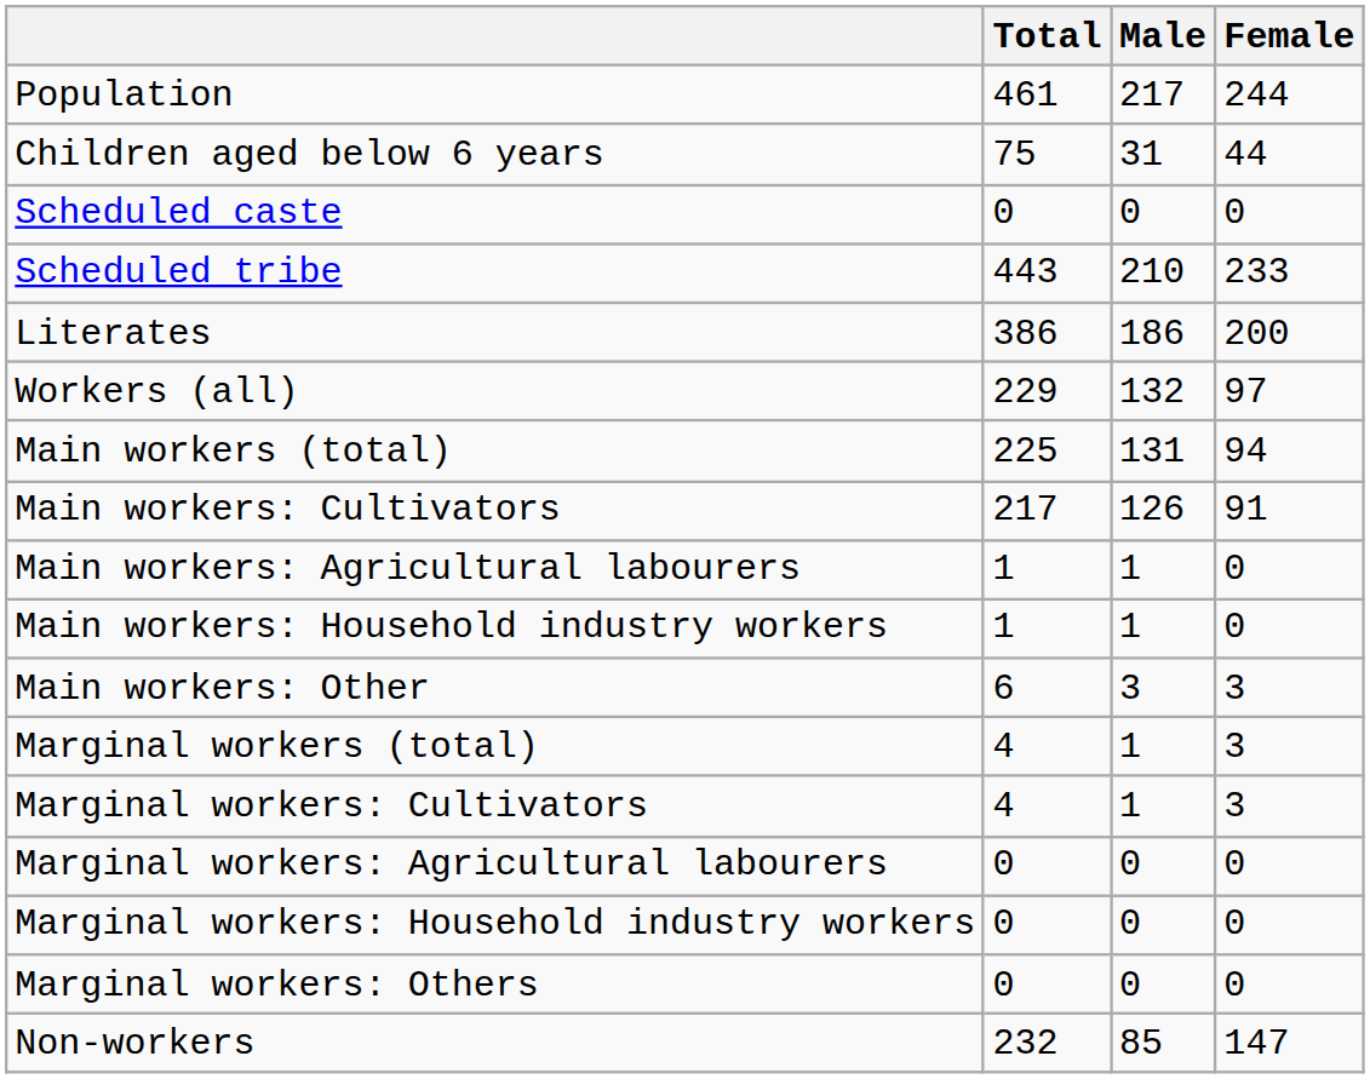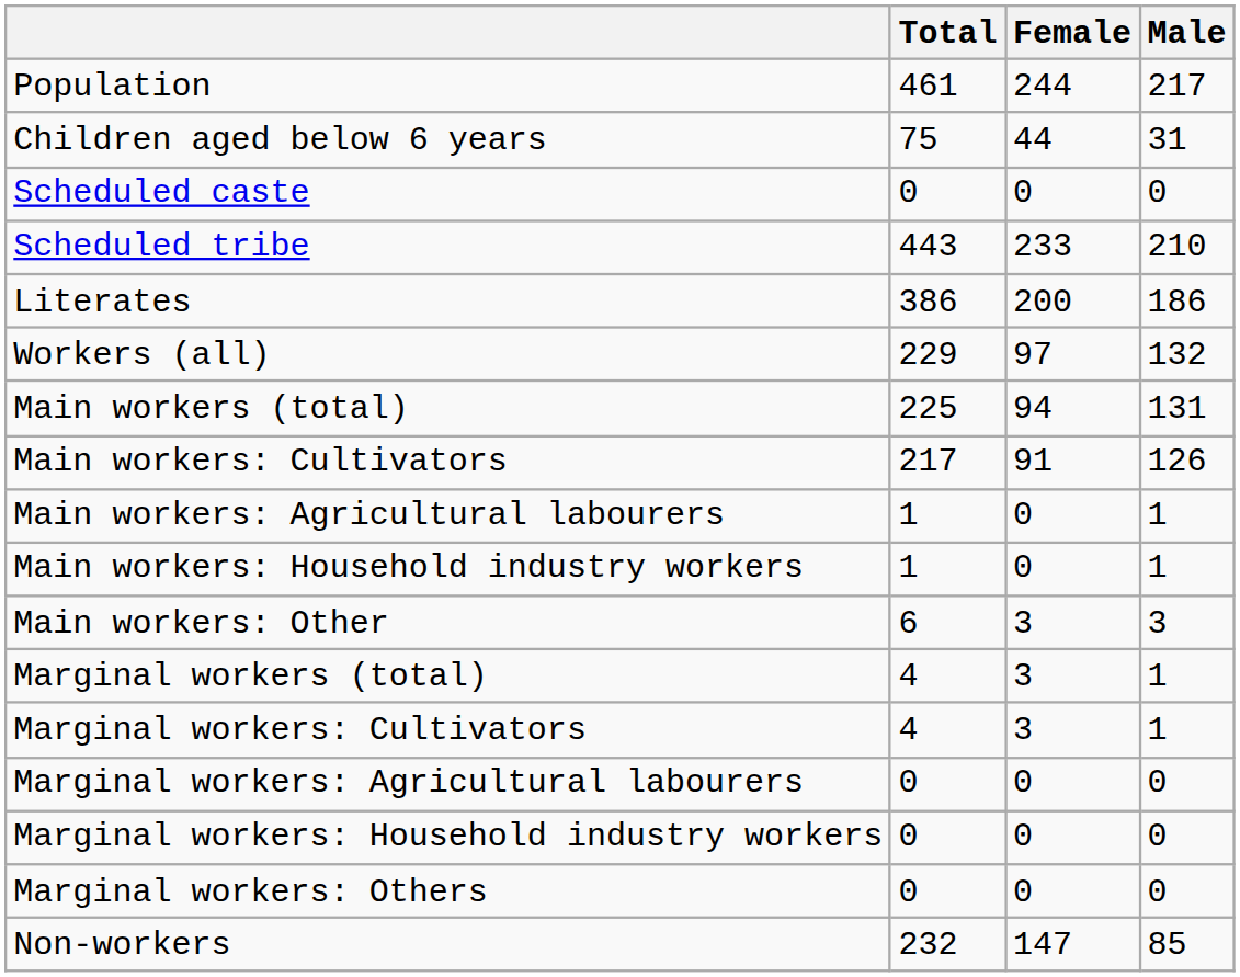columns swapped: Male <-> Female
